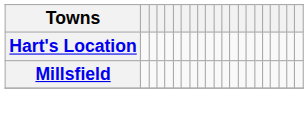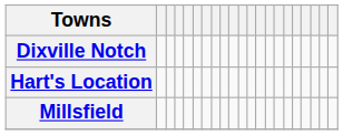+ row: Dixville Notch
